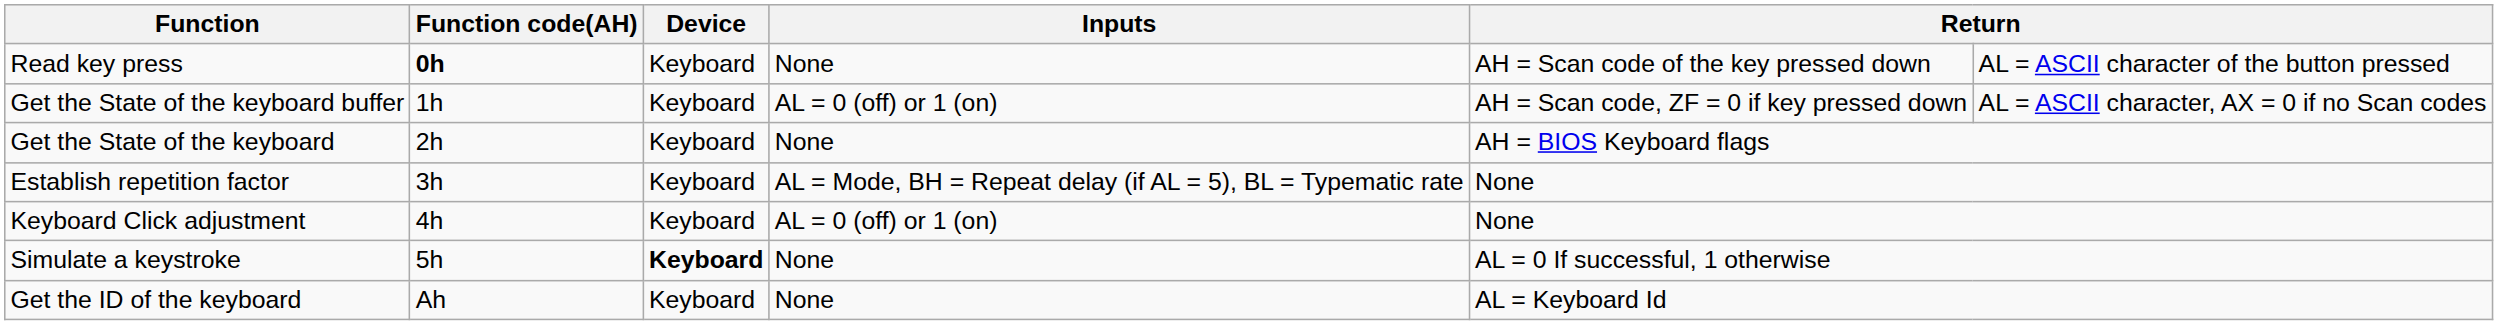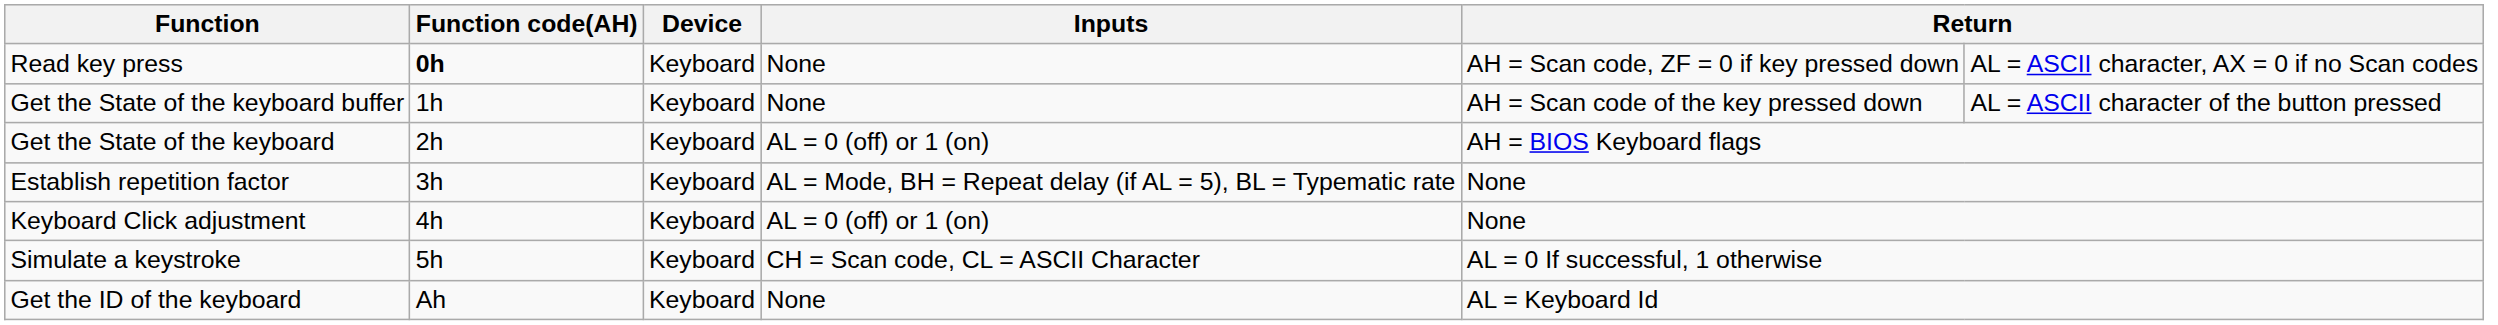Read key press | column 5: AH = Scan code of the key pressed down -> AH = Scan code, ZF = 0 if key pressed down
Read key press | column 6: AL = ASCII character of the button pressed -> AL = ASCII character, AX = 0 if no Scan codes
Get the State of the keyboard buffer | Inputs: AL = 0 (off) or 1 (on) -> None
Get the State of the keyboard buffer | column 5: AH = Scan code, ZF = 0 if key pressed down -> AH = Scan code of the key pressed down
Get the State of the keyboard buffer | column 6: AL = ASCII character, AX = 0 if no Scan codes -> AL = ASCII character of the button pressed
Get the State of the keyboard | Inputs: None -> AL = 0 (off) or 1 (on)
Simulate a keystroke | Device: bold -> normal
Simulate a keystroke | Inputs: None -> CH = Scan code, CL = ASCII Character
